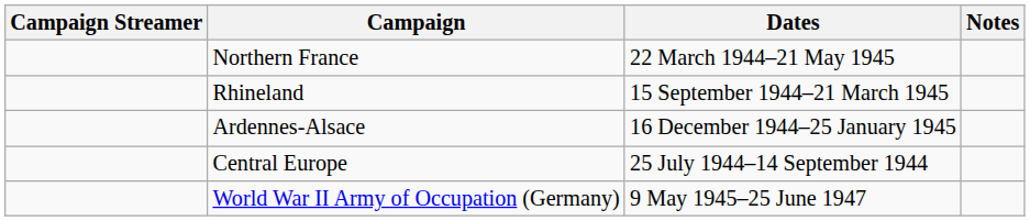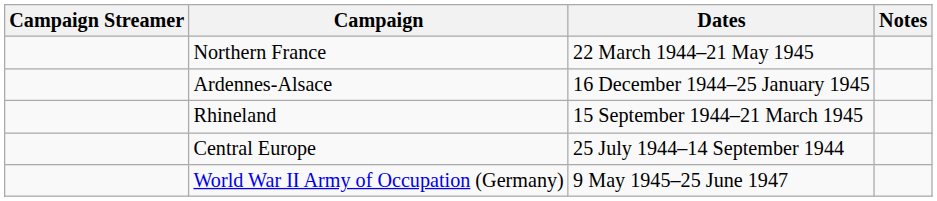rows swapped: Rhineland <-> Ardennes-Alsace
